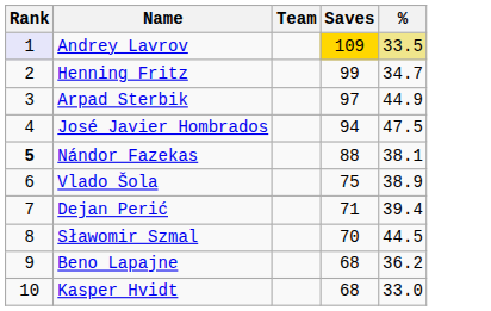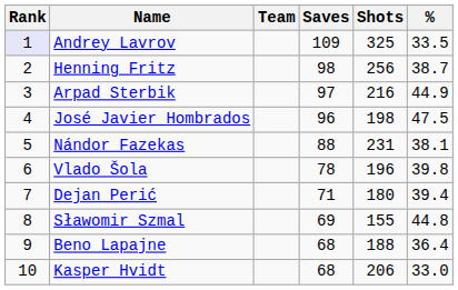+ column: Shots | 325 | 256 | 216 | 198 | 231 | 196 | 180 | 155 | 188 | 206
Andrey Lavrov | Saves: gold background -> no background
Andrey Lavrov | %: khaki background -> no background
Henning Fritz | Saves: 99 -> 98
Henning Fritz | %: 34.7 -> 38.7
José Javier Hombrados | Saves: 94 -> 96
Nándor Fazekas | Rank: bold -> normal
Vlado Šola | Saves: 75 -> 78
Vlado Šola | %: 38.9 -> 39.8
Sławomir Szmal | Saves: 70 -> 69
Sławomir Szmal | %: 44.5 -> 44.8
Beno Lapajne | %: 36.2 -> 36.4
